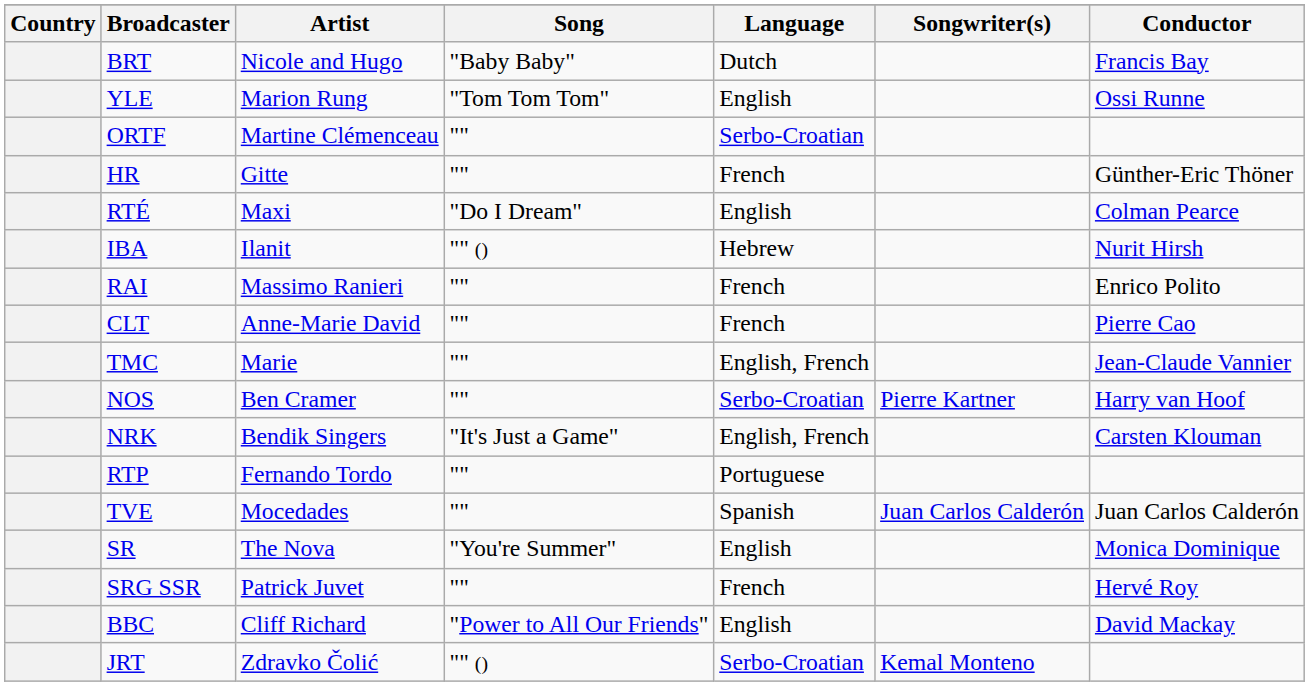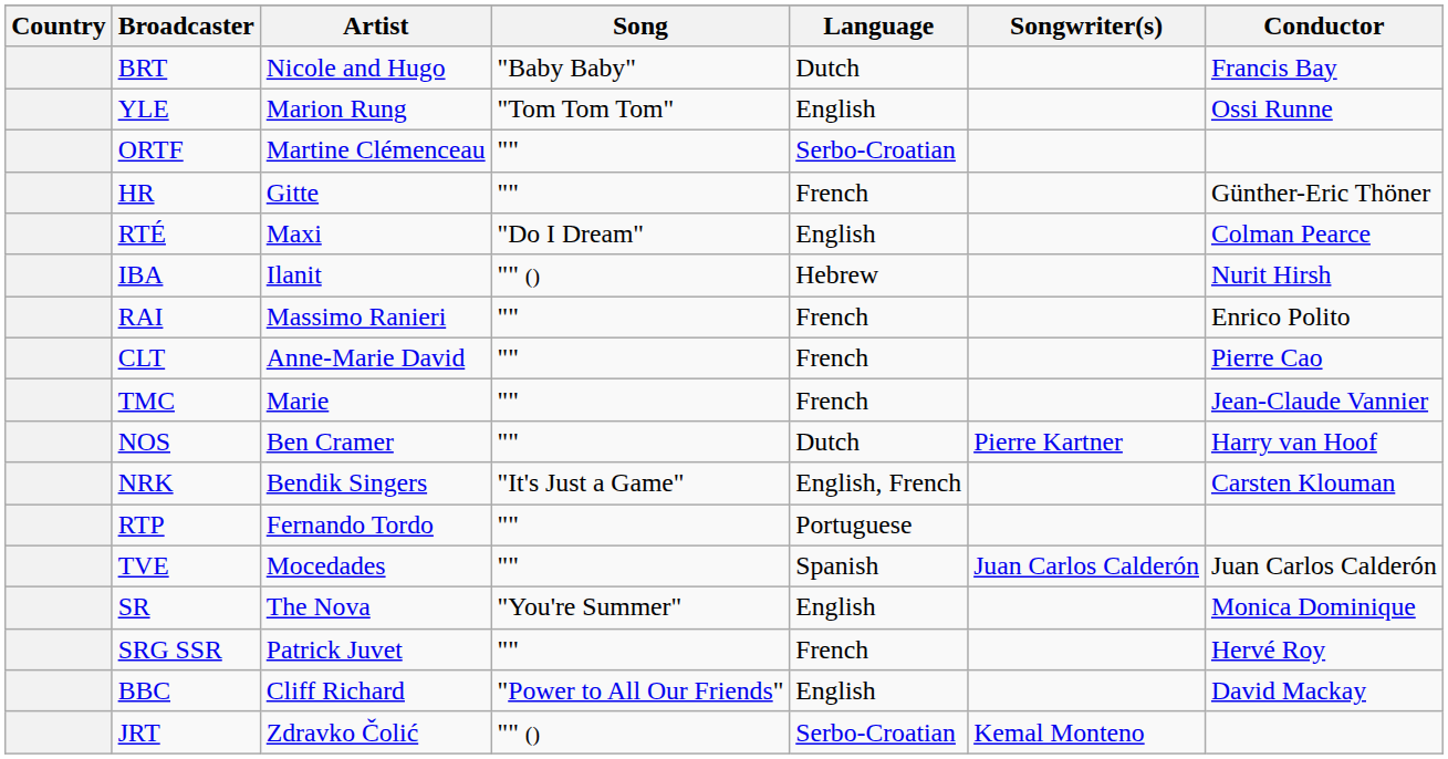TMC | Language: English, French -> French
NOS | Language: Serbo-Croatian -> Dutch
